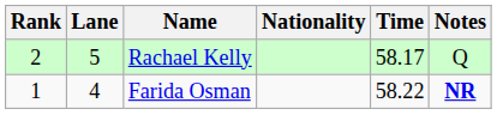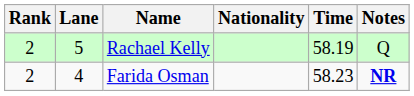Rachael Kelly | Time: 58.17 -> 58.19
Farida Osman | Rank: 1 -> 2
Farida Osman | Time: 58.22 -> 58.23
